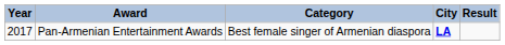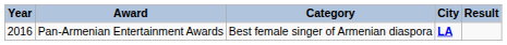Pan-Armenian Entertainment Awards | Year: 2017 -> 2016
